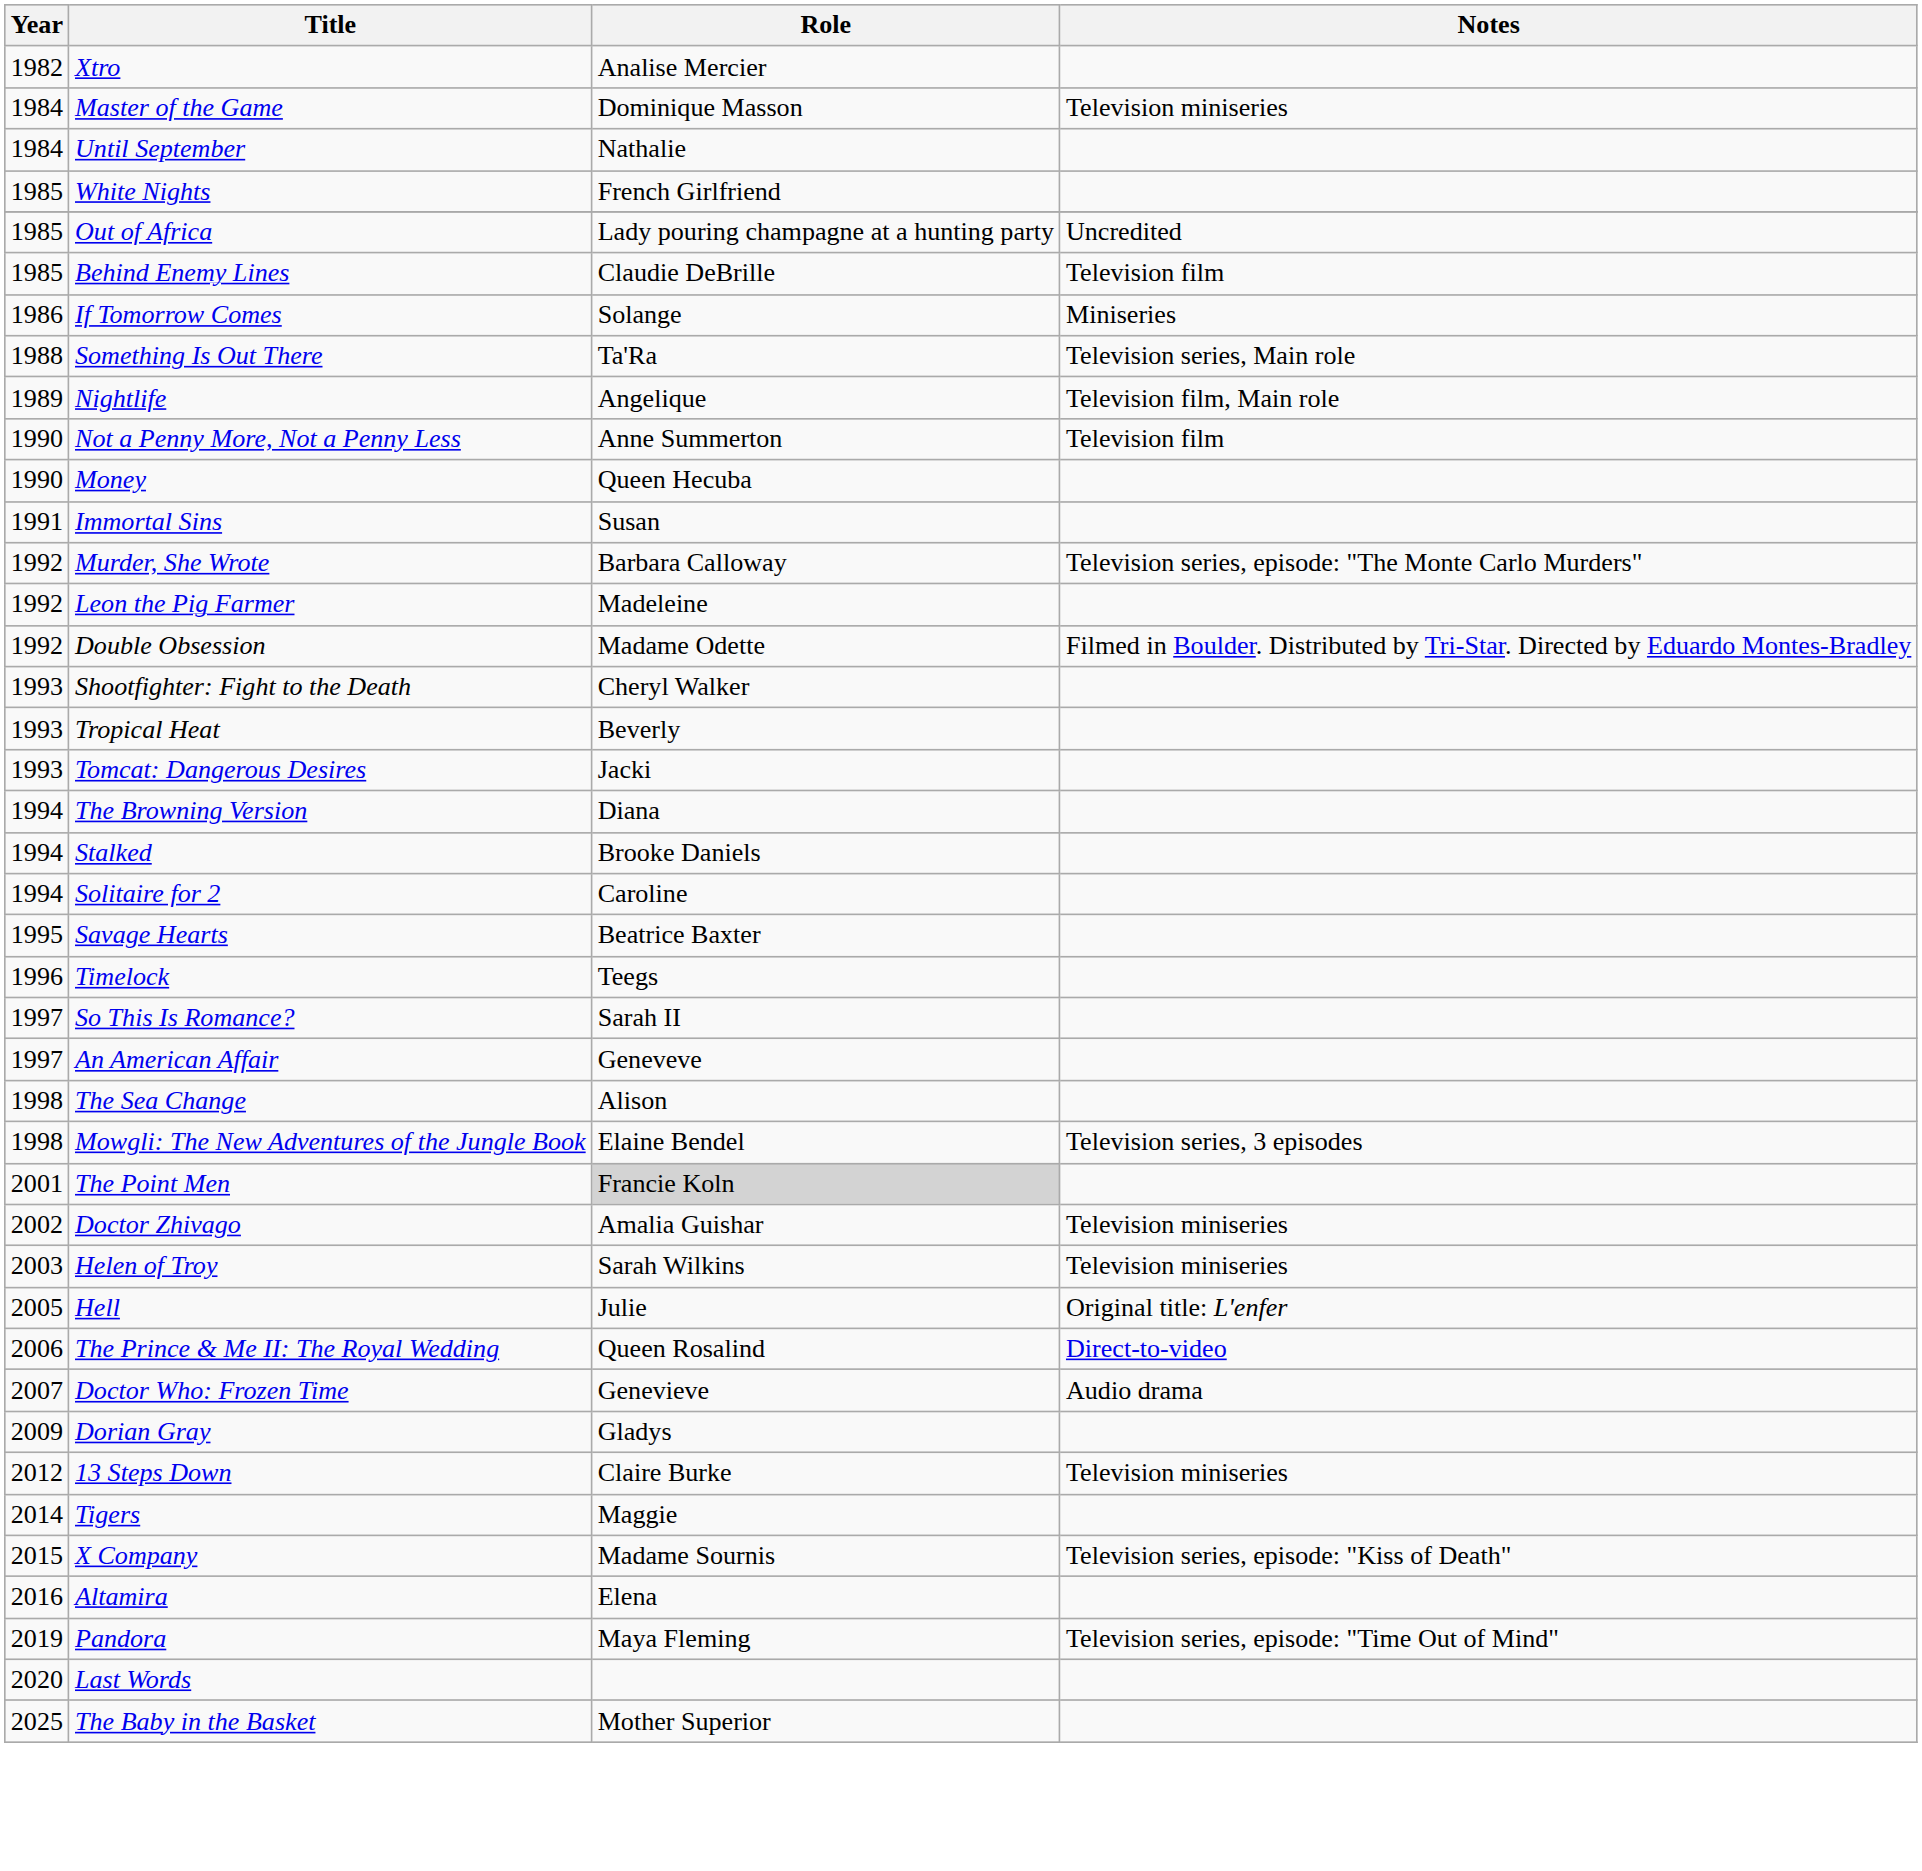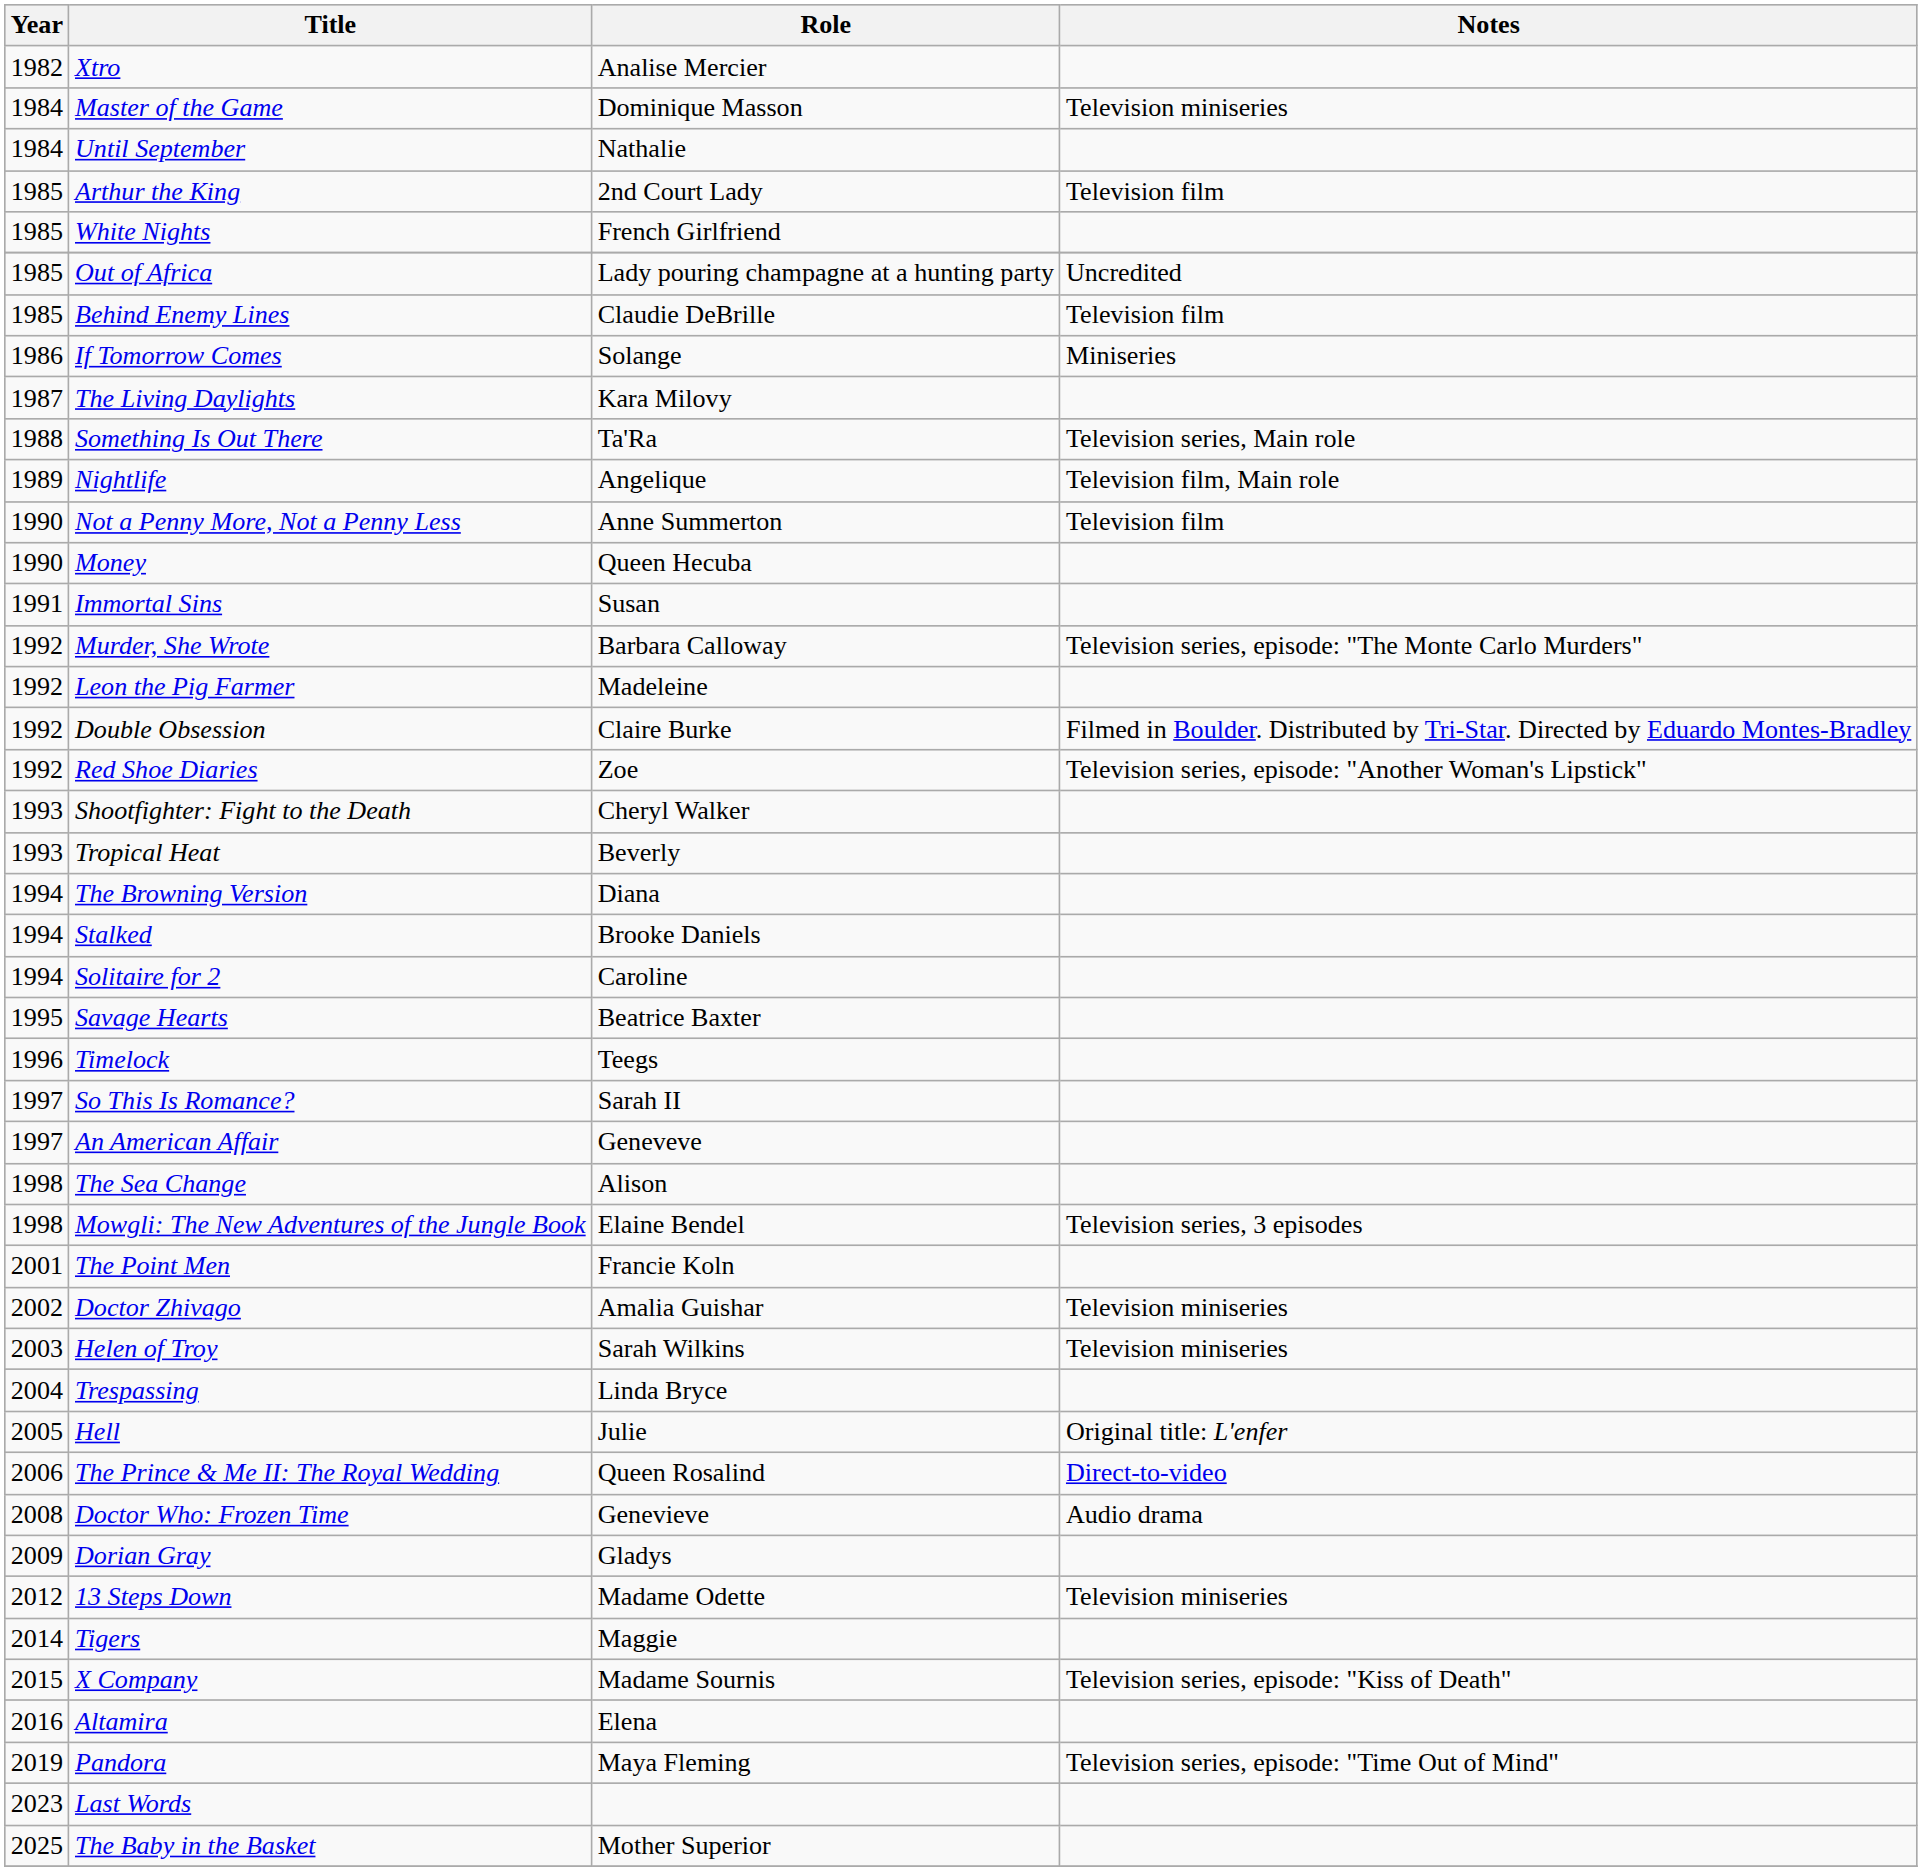+ row: 1985 | Arthur the King | 2nd Court Lady | Television film
+ row: 1987 | The Living Daylights | Kara Milovy
Double Obsession | Role: Madame Odette -> Claire Burke
+ row: 1992 | Red Shoe Diaries | Zoe | Television series, episode: "Another Woman's Lipstick"
- row: 1993 | Tomcat: Dangerous Desires | Jacki
The Point Men | Role: lightgrey background -> no background
+ row: 2004 | Trespassing | Linda Bryce
Doctor Who: Frozen Time | Year: 2007 -> 2008
13 Steps Down | Role: Claire Burke -> Madame Odette
Last Words | Year: 2020 -> 2023
